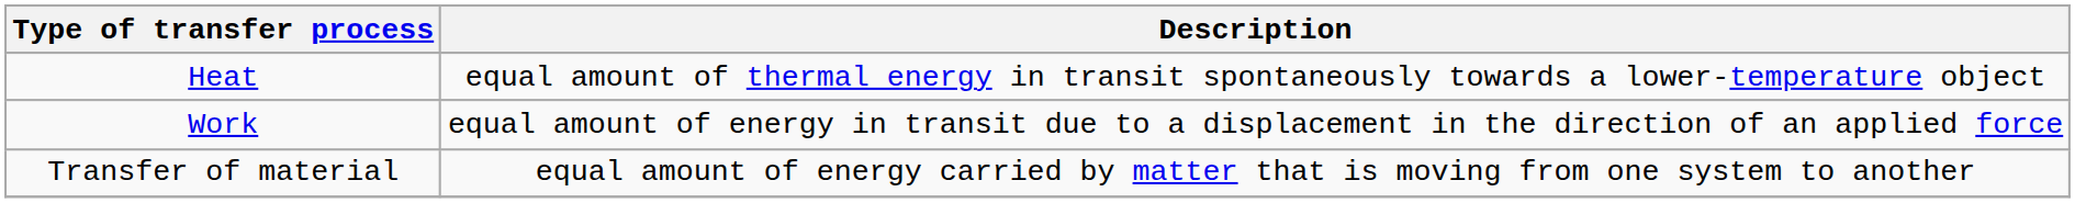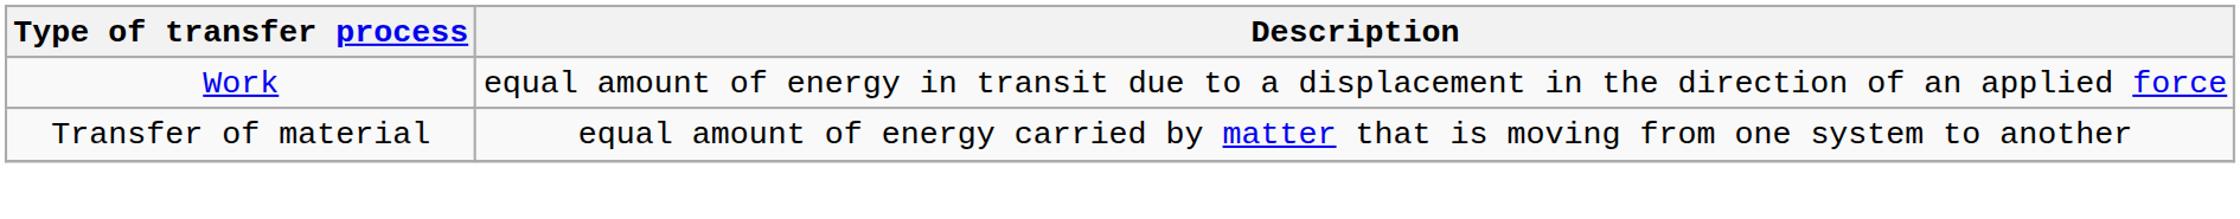- row: Heat | equal amount of thermal energy in transit spontaneously towards a lower-temperature object
